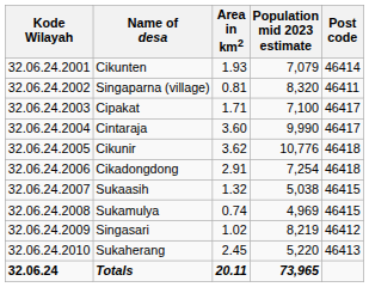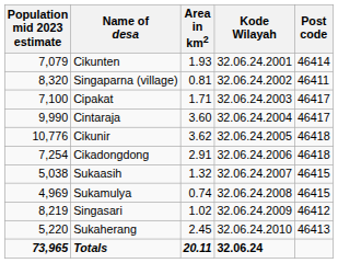columns swapped: Kode Wilayah <-> Population mid 2023 estimate
